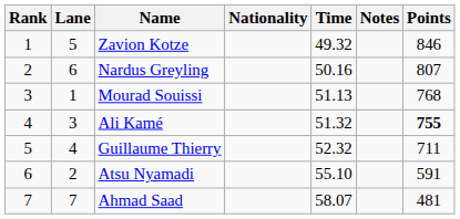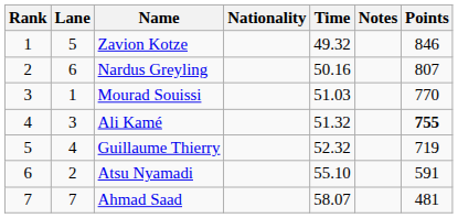Mourad Souissi | Time: 51.13 -> 51.03
Mourad Souissi | Points: 768 -> 770
Guillaume Thierry | Points: 711 -> 719
